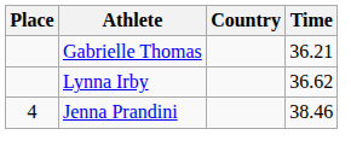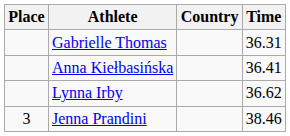Gabrielle Thomas | Time: 36.21 -> 36.31
+ row: Anna Kiełbasińska | 36.41
Jenna Prandini | Place: 4 -> 3
